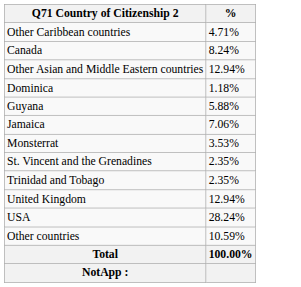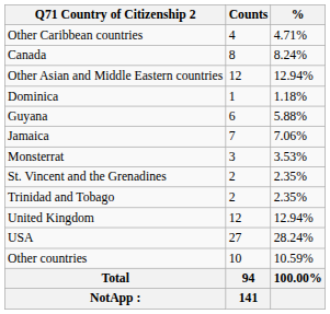+ column: Counts | 4 | 8 | 12 | 1 | 6 | 7 | 3 | 2 | 2 | 12 | 27 | 10 | 94 | 141
